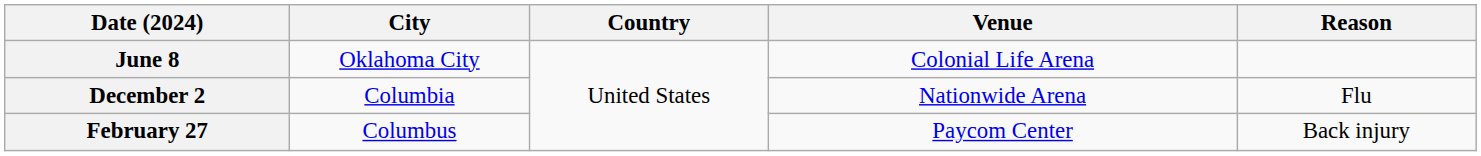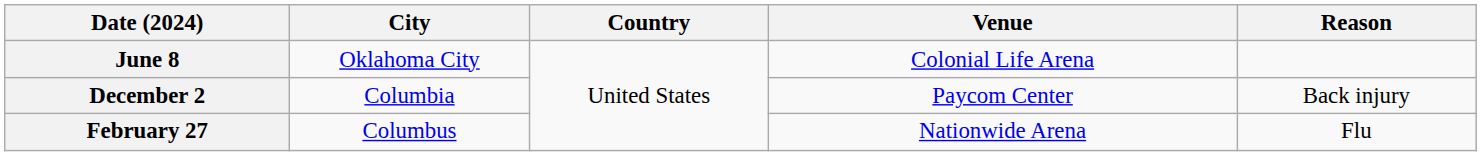December 2 | Venue: Nationwide Arena -> Paycom Center
December 2 | Reason: Flu -> Back injury
February 27 | Venue: Paycom Center -> Nationwide Arena
February 27 | Reason: Back injury -> Flu
